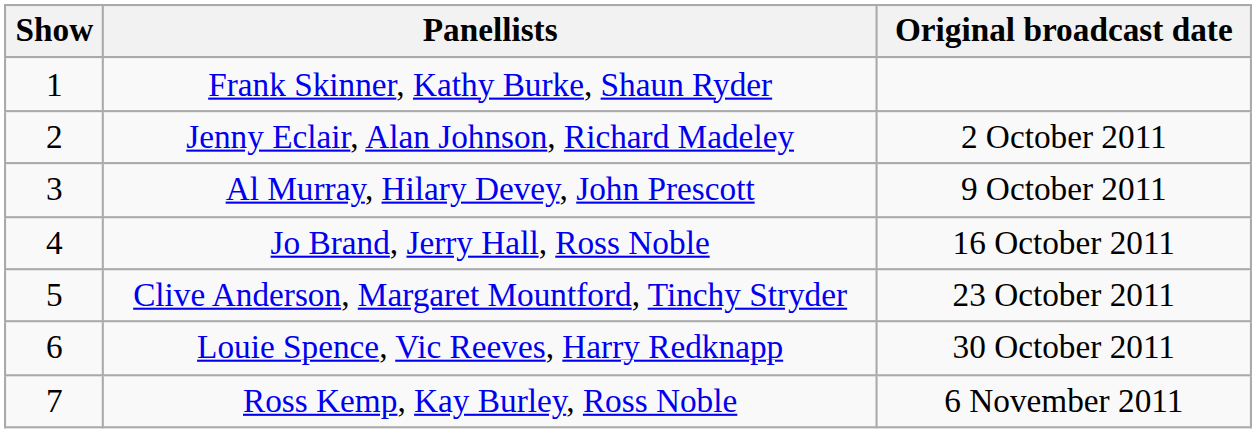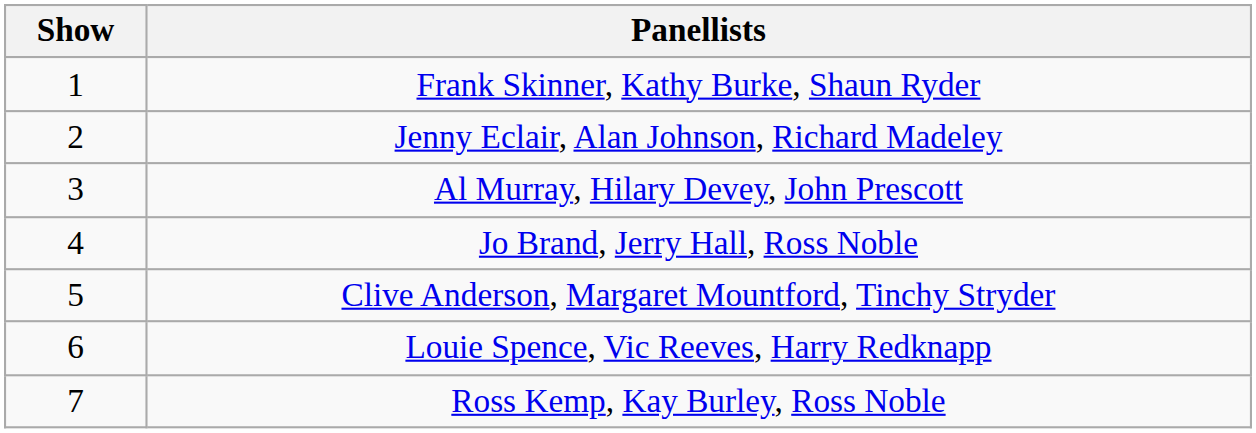- column: Original broadcast date | 2 October 2011 | 9 October 2011 | 16 October 2011 | 23 October 2011 | 30 October 2011 | 6 November 2011
